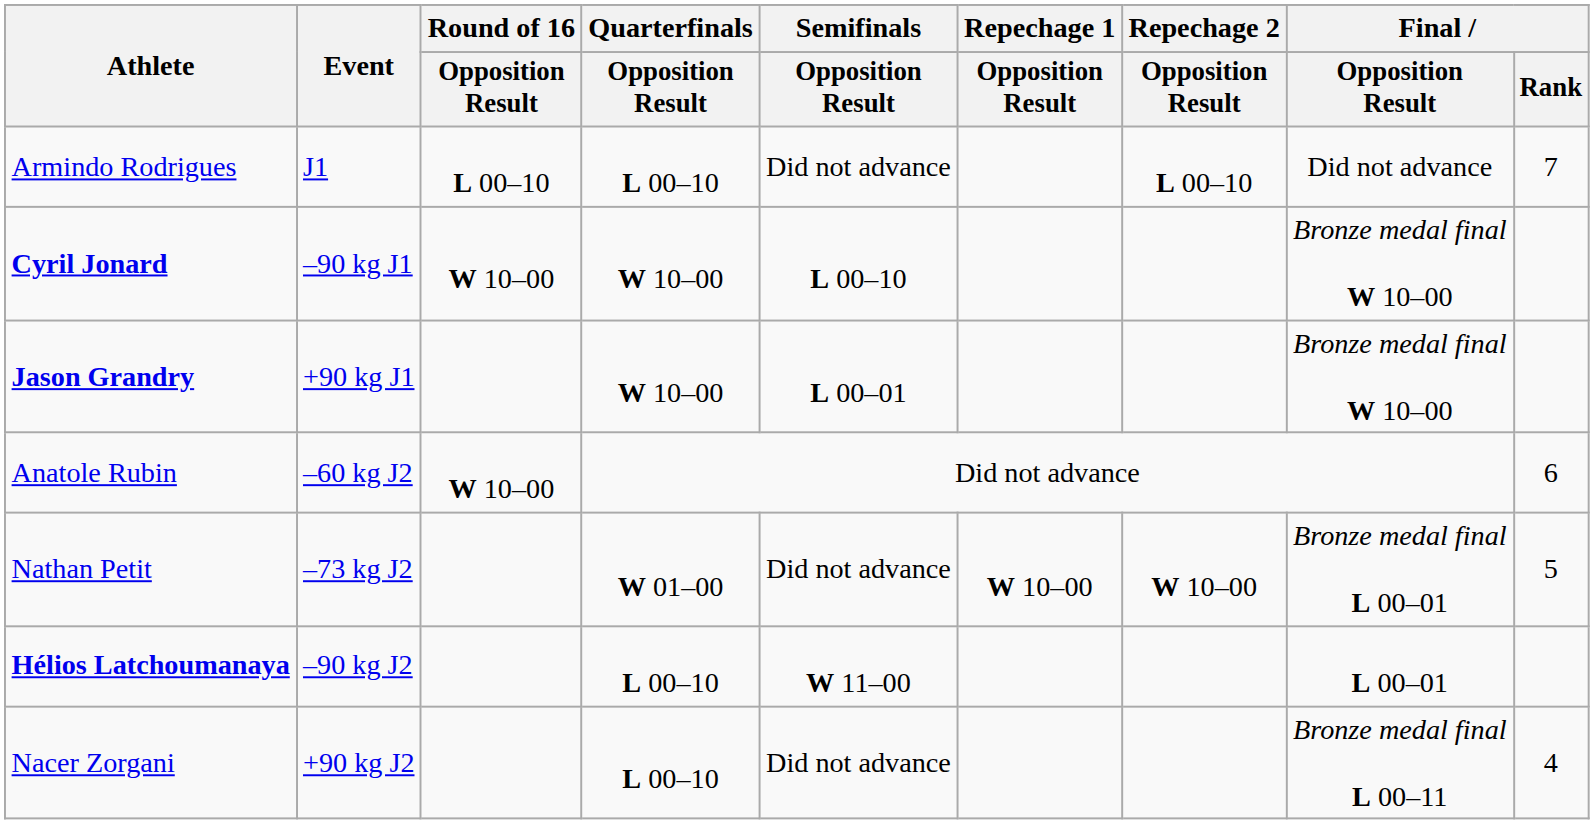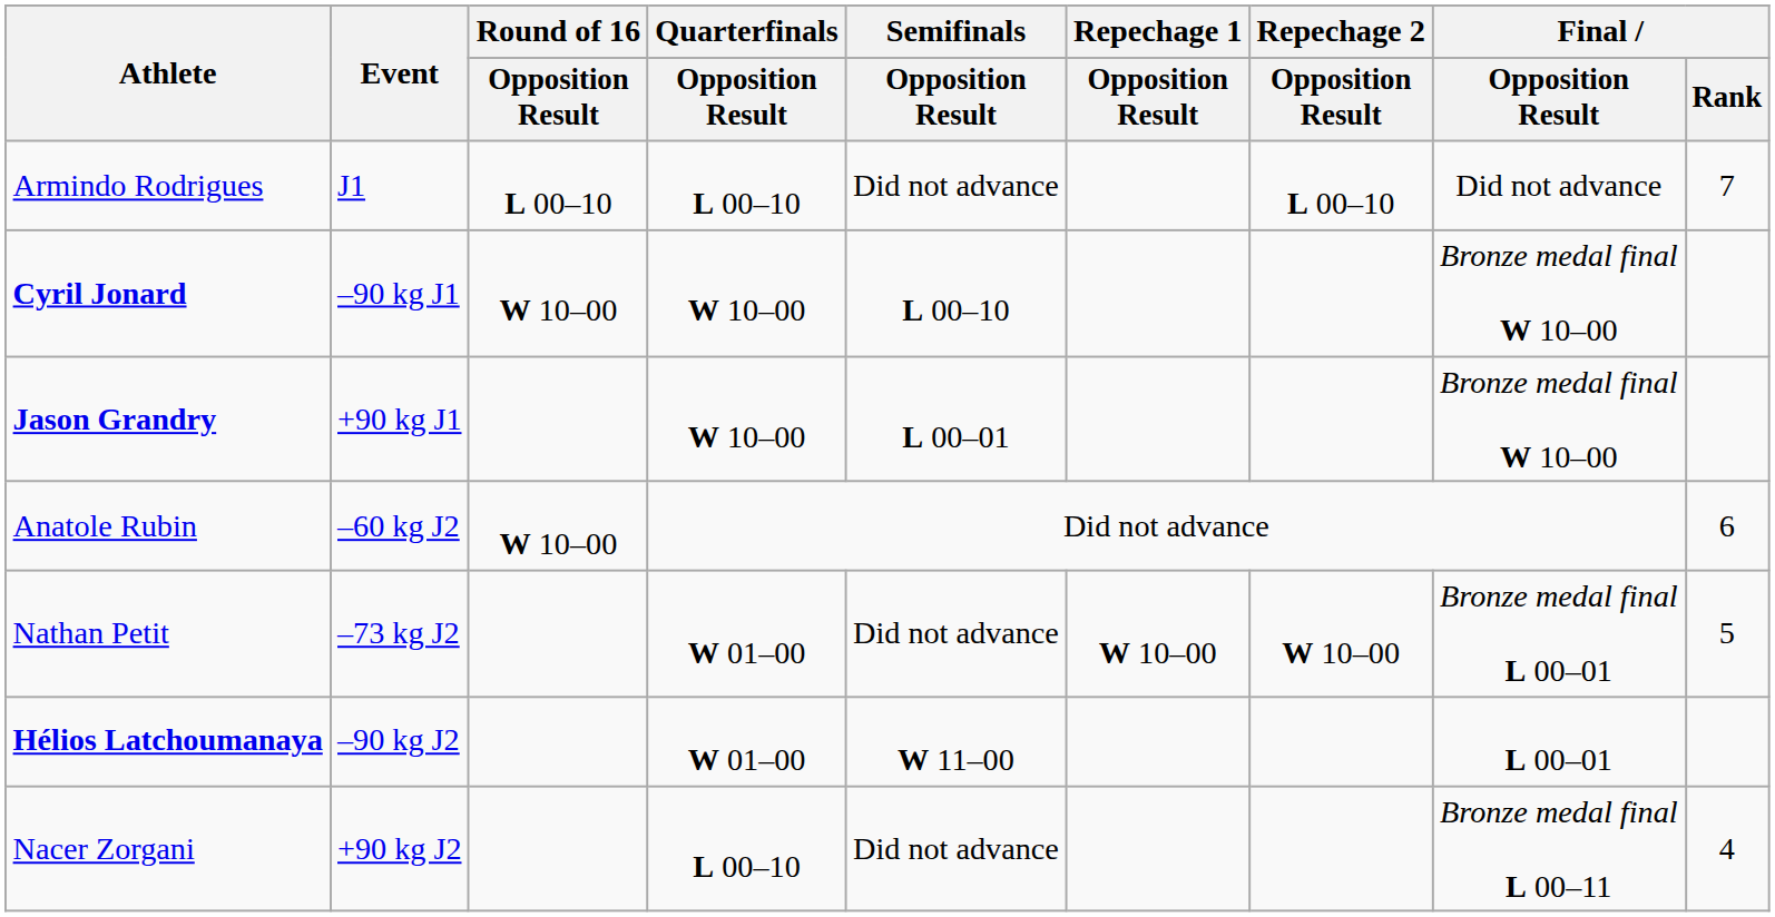Hélios Latchoumanaya | Quarterfinals / Opposition Result: L 00–10 -> W 01–00
